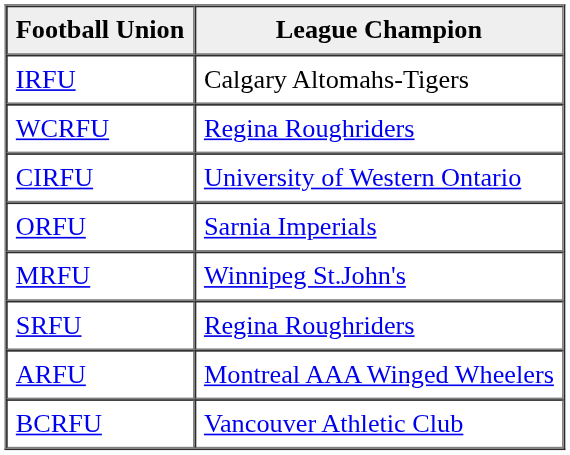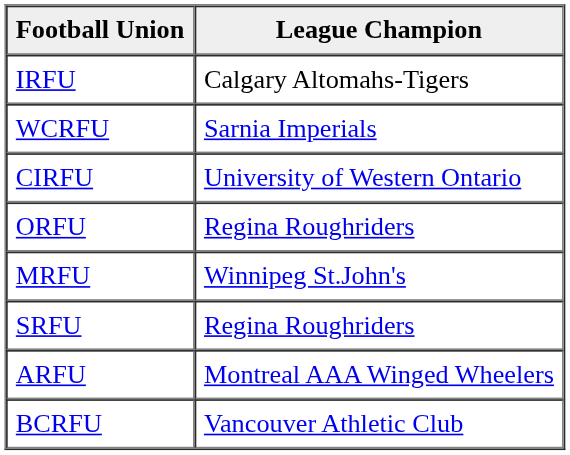WCRFU | League Champion: Regina Roughriders -> Sarnia Imperials
ORFU | League Champion: Sarnia Imperials -> Regina Roughriders
